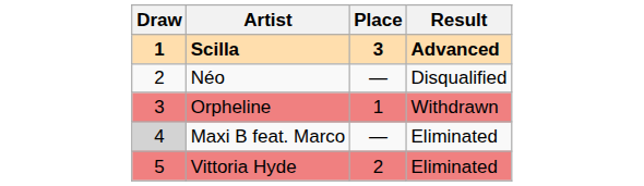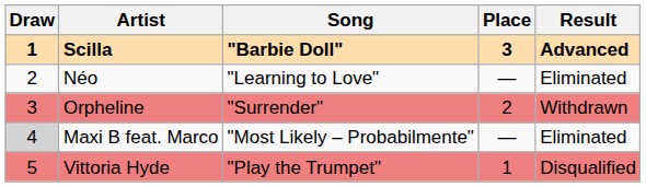+ column: Song | "Barbie Doll" | "Learning to Love" | "Surrender" | "Most Likely – Probabilmente" | "Play the Trumpet"
Néo | Result: Disqualified -> Eliminated
Orpheline | Place: 1 -> 2
Vittoria Hyde | Place: 2 -> 1
Vittoria Hyde | Result: Eliminated -> Disqualified
